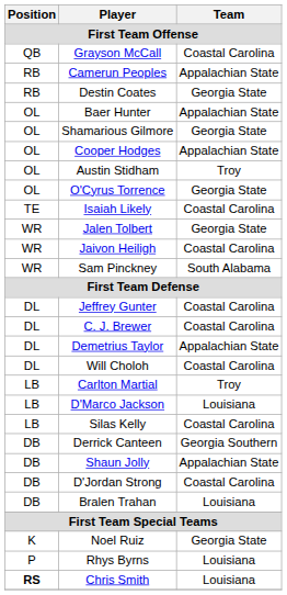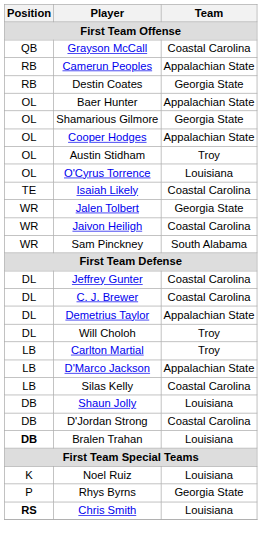O'Cyrus Torrence | Team: Georgia State -> Louisiana
Will Choloh | Team: Coastal Carolina -> Troy
D'Marco Jackson | Team: Louisiana -> Appalachian State
- row: DB | Derrick Canteen | Georgia Southern
Shaun Jolly | Team: Appalachian State -> Louisiana
Bralen Trahan | Position: normal -> bold
Noel Ruiz | Team: Georgia State -> Louisiana
Rhys Byrns | Team: Louisiana -> Georgia State
